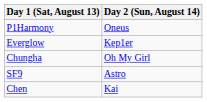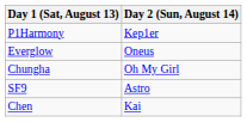P1Harmony | Day 2 (Sun, August 14): Oneus -> Kep1er
Everglow | Day 2 (Sun, August 14): Kep1er -> Oneus
